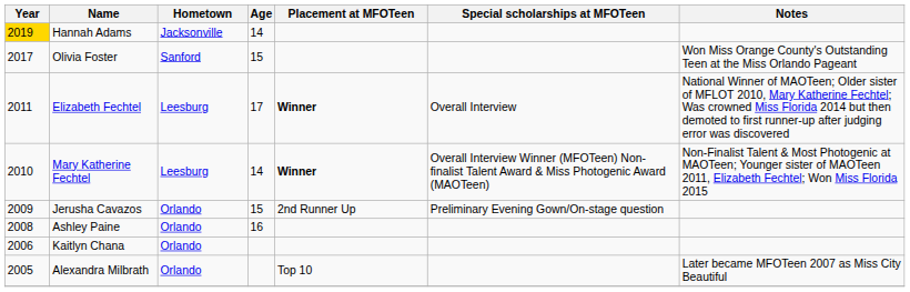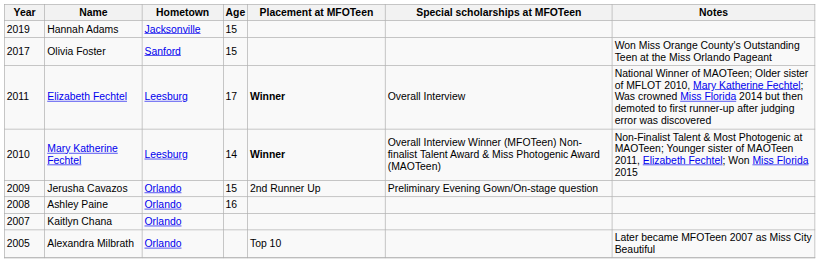Hannah Adams | Year: gold background -> no background
Hannah Adams | Age: 14 -> 15
Kaitlyn Chana | Year: 2006 -> 2007
